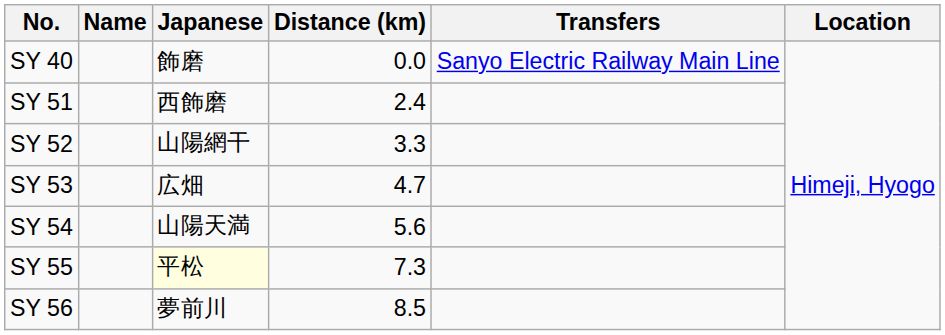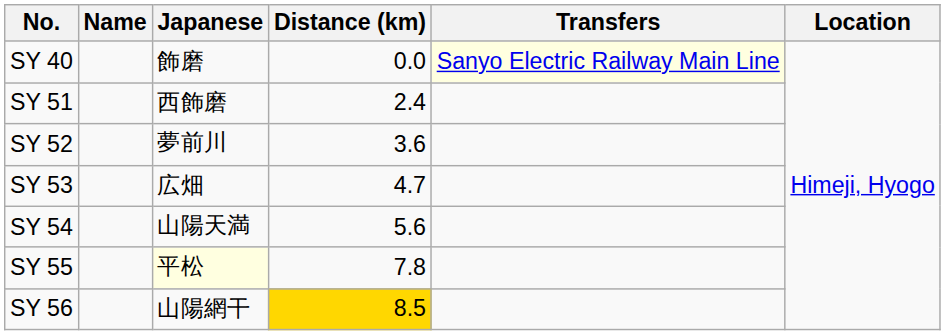SY 40 | Transfers: no background -> lightyellow background
SY 52 | Japanese: 山陽網干 -> 夢前川
SY 52 | Distance (km): 3.3 -> 3.6
SY 55 | Distance (km): 7.3 -> 7.8
SY 56 | Japanese: 夢前川 -> 山陽網干
SY 56 | Distance (km): no background -> gold background
